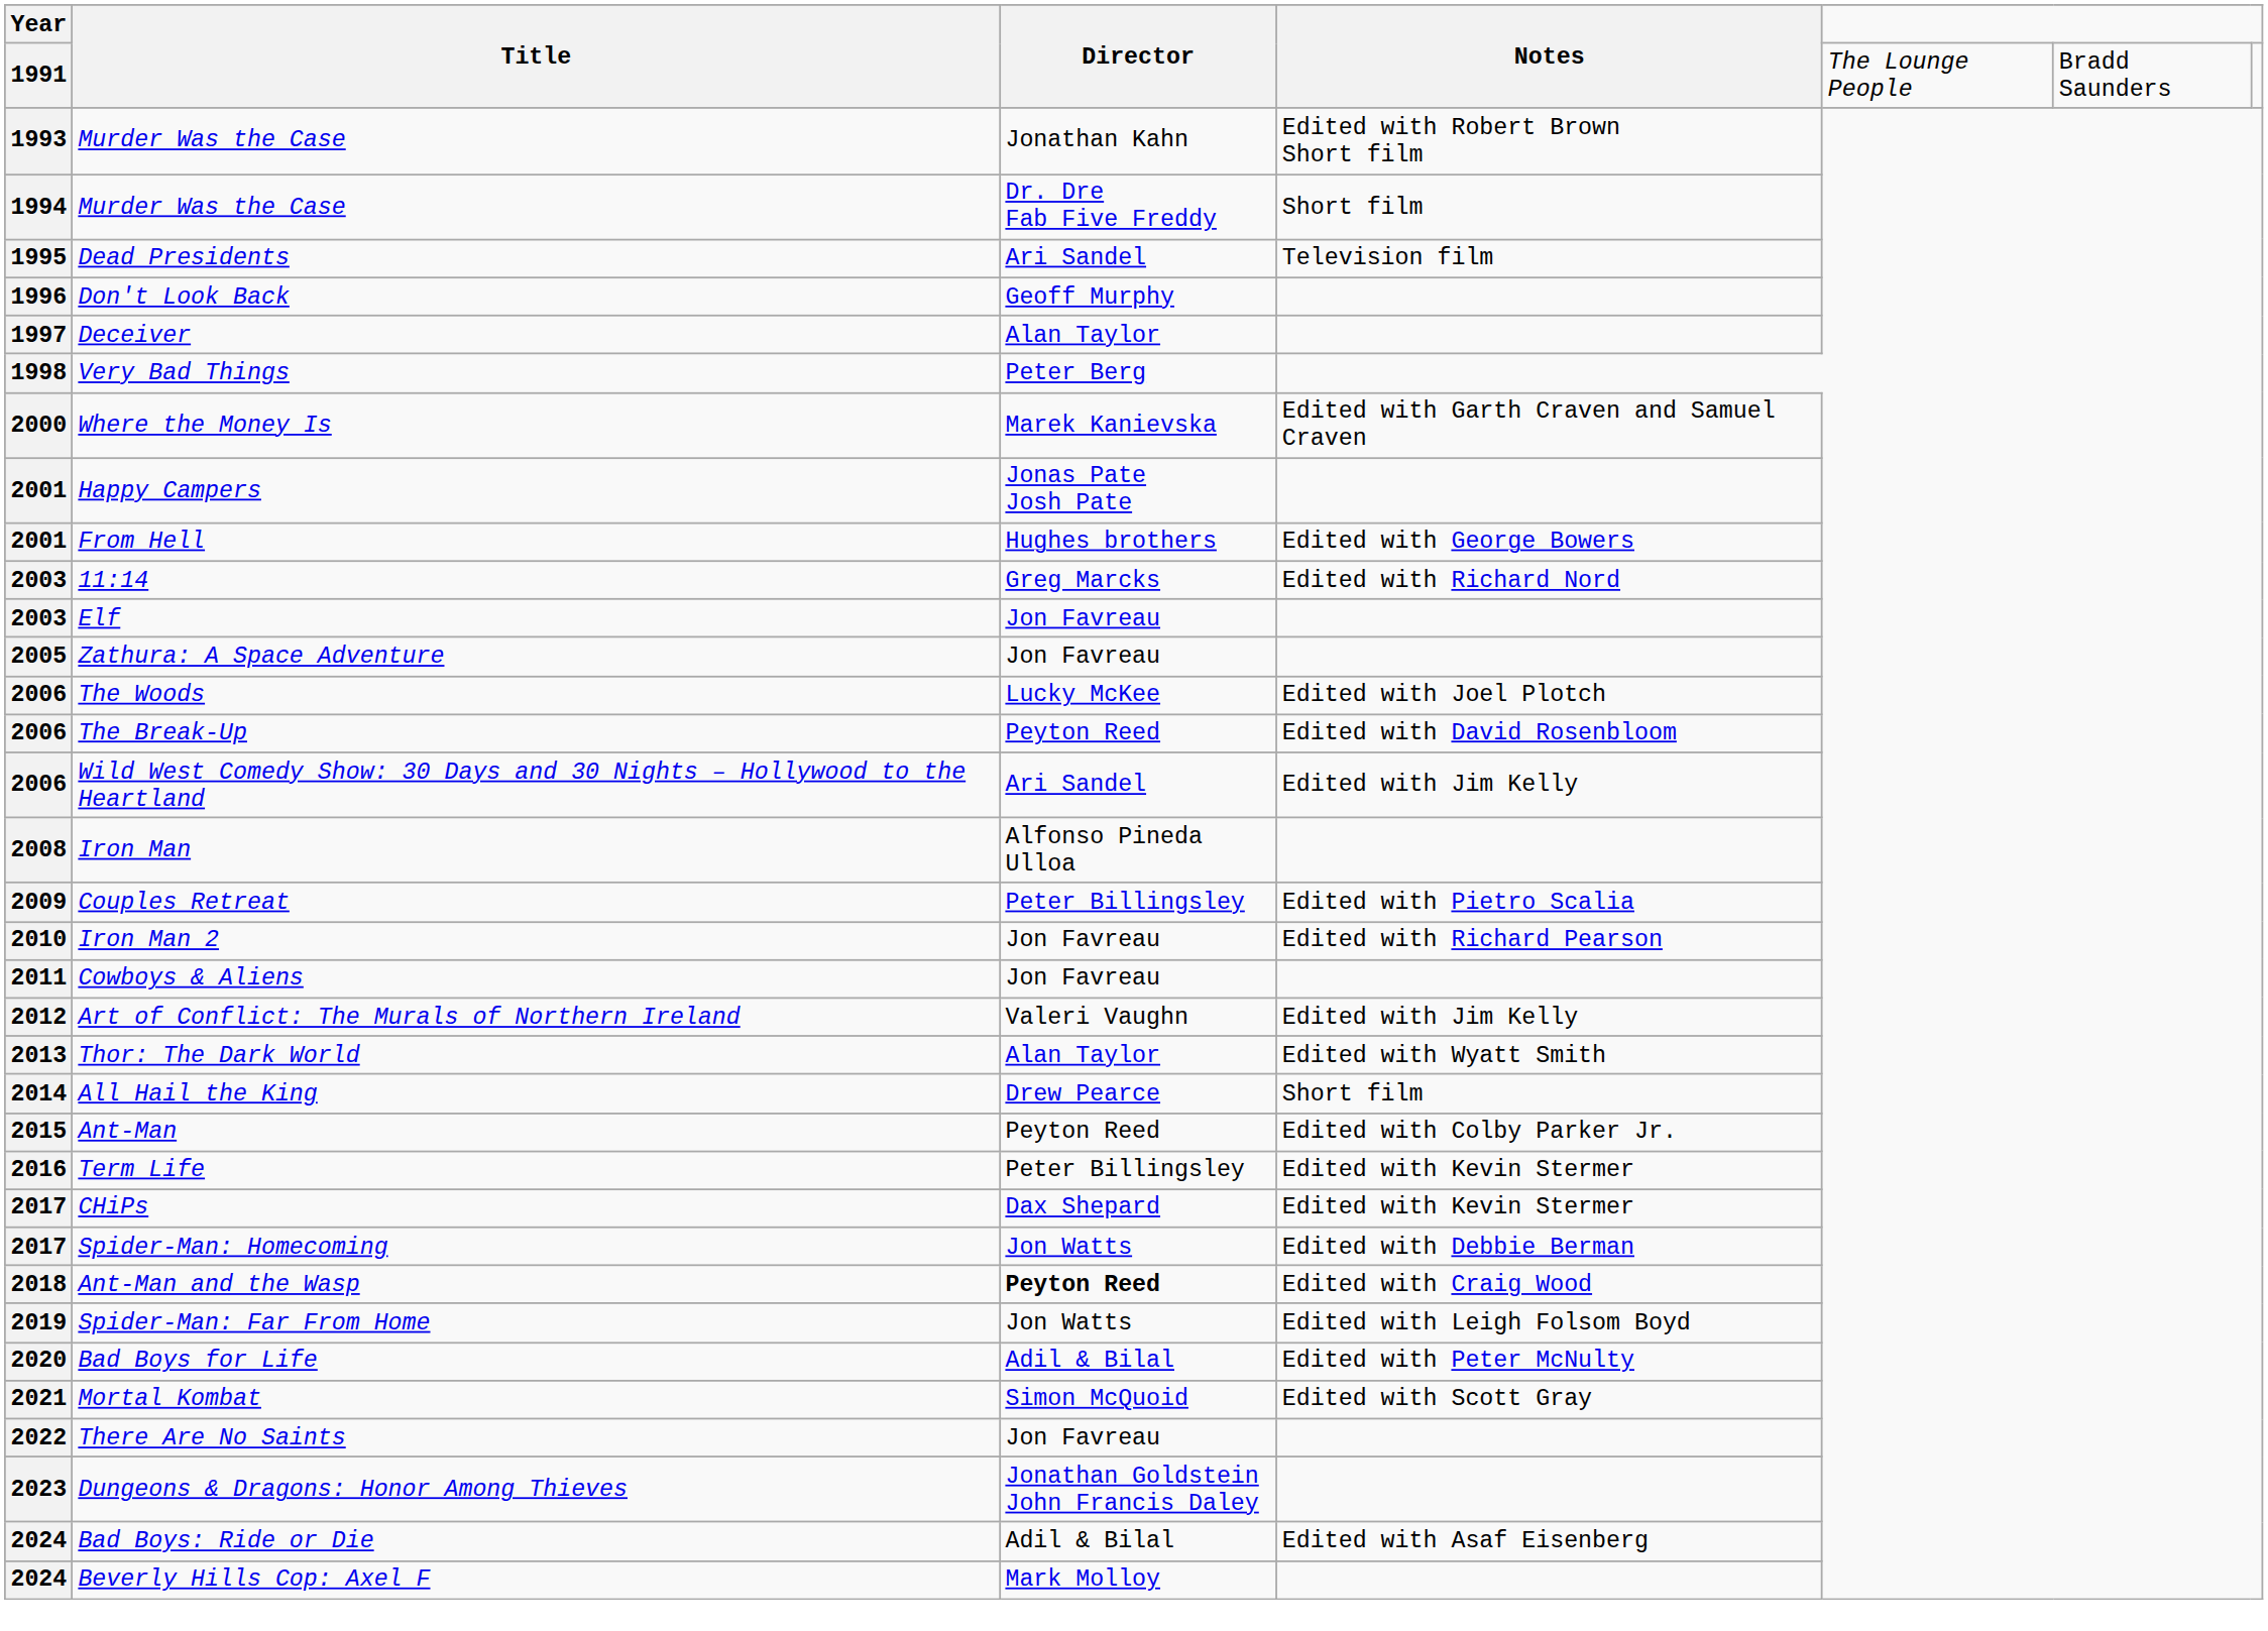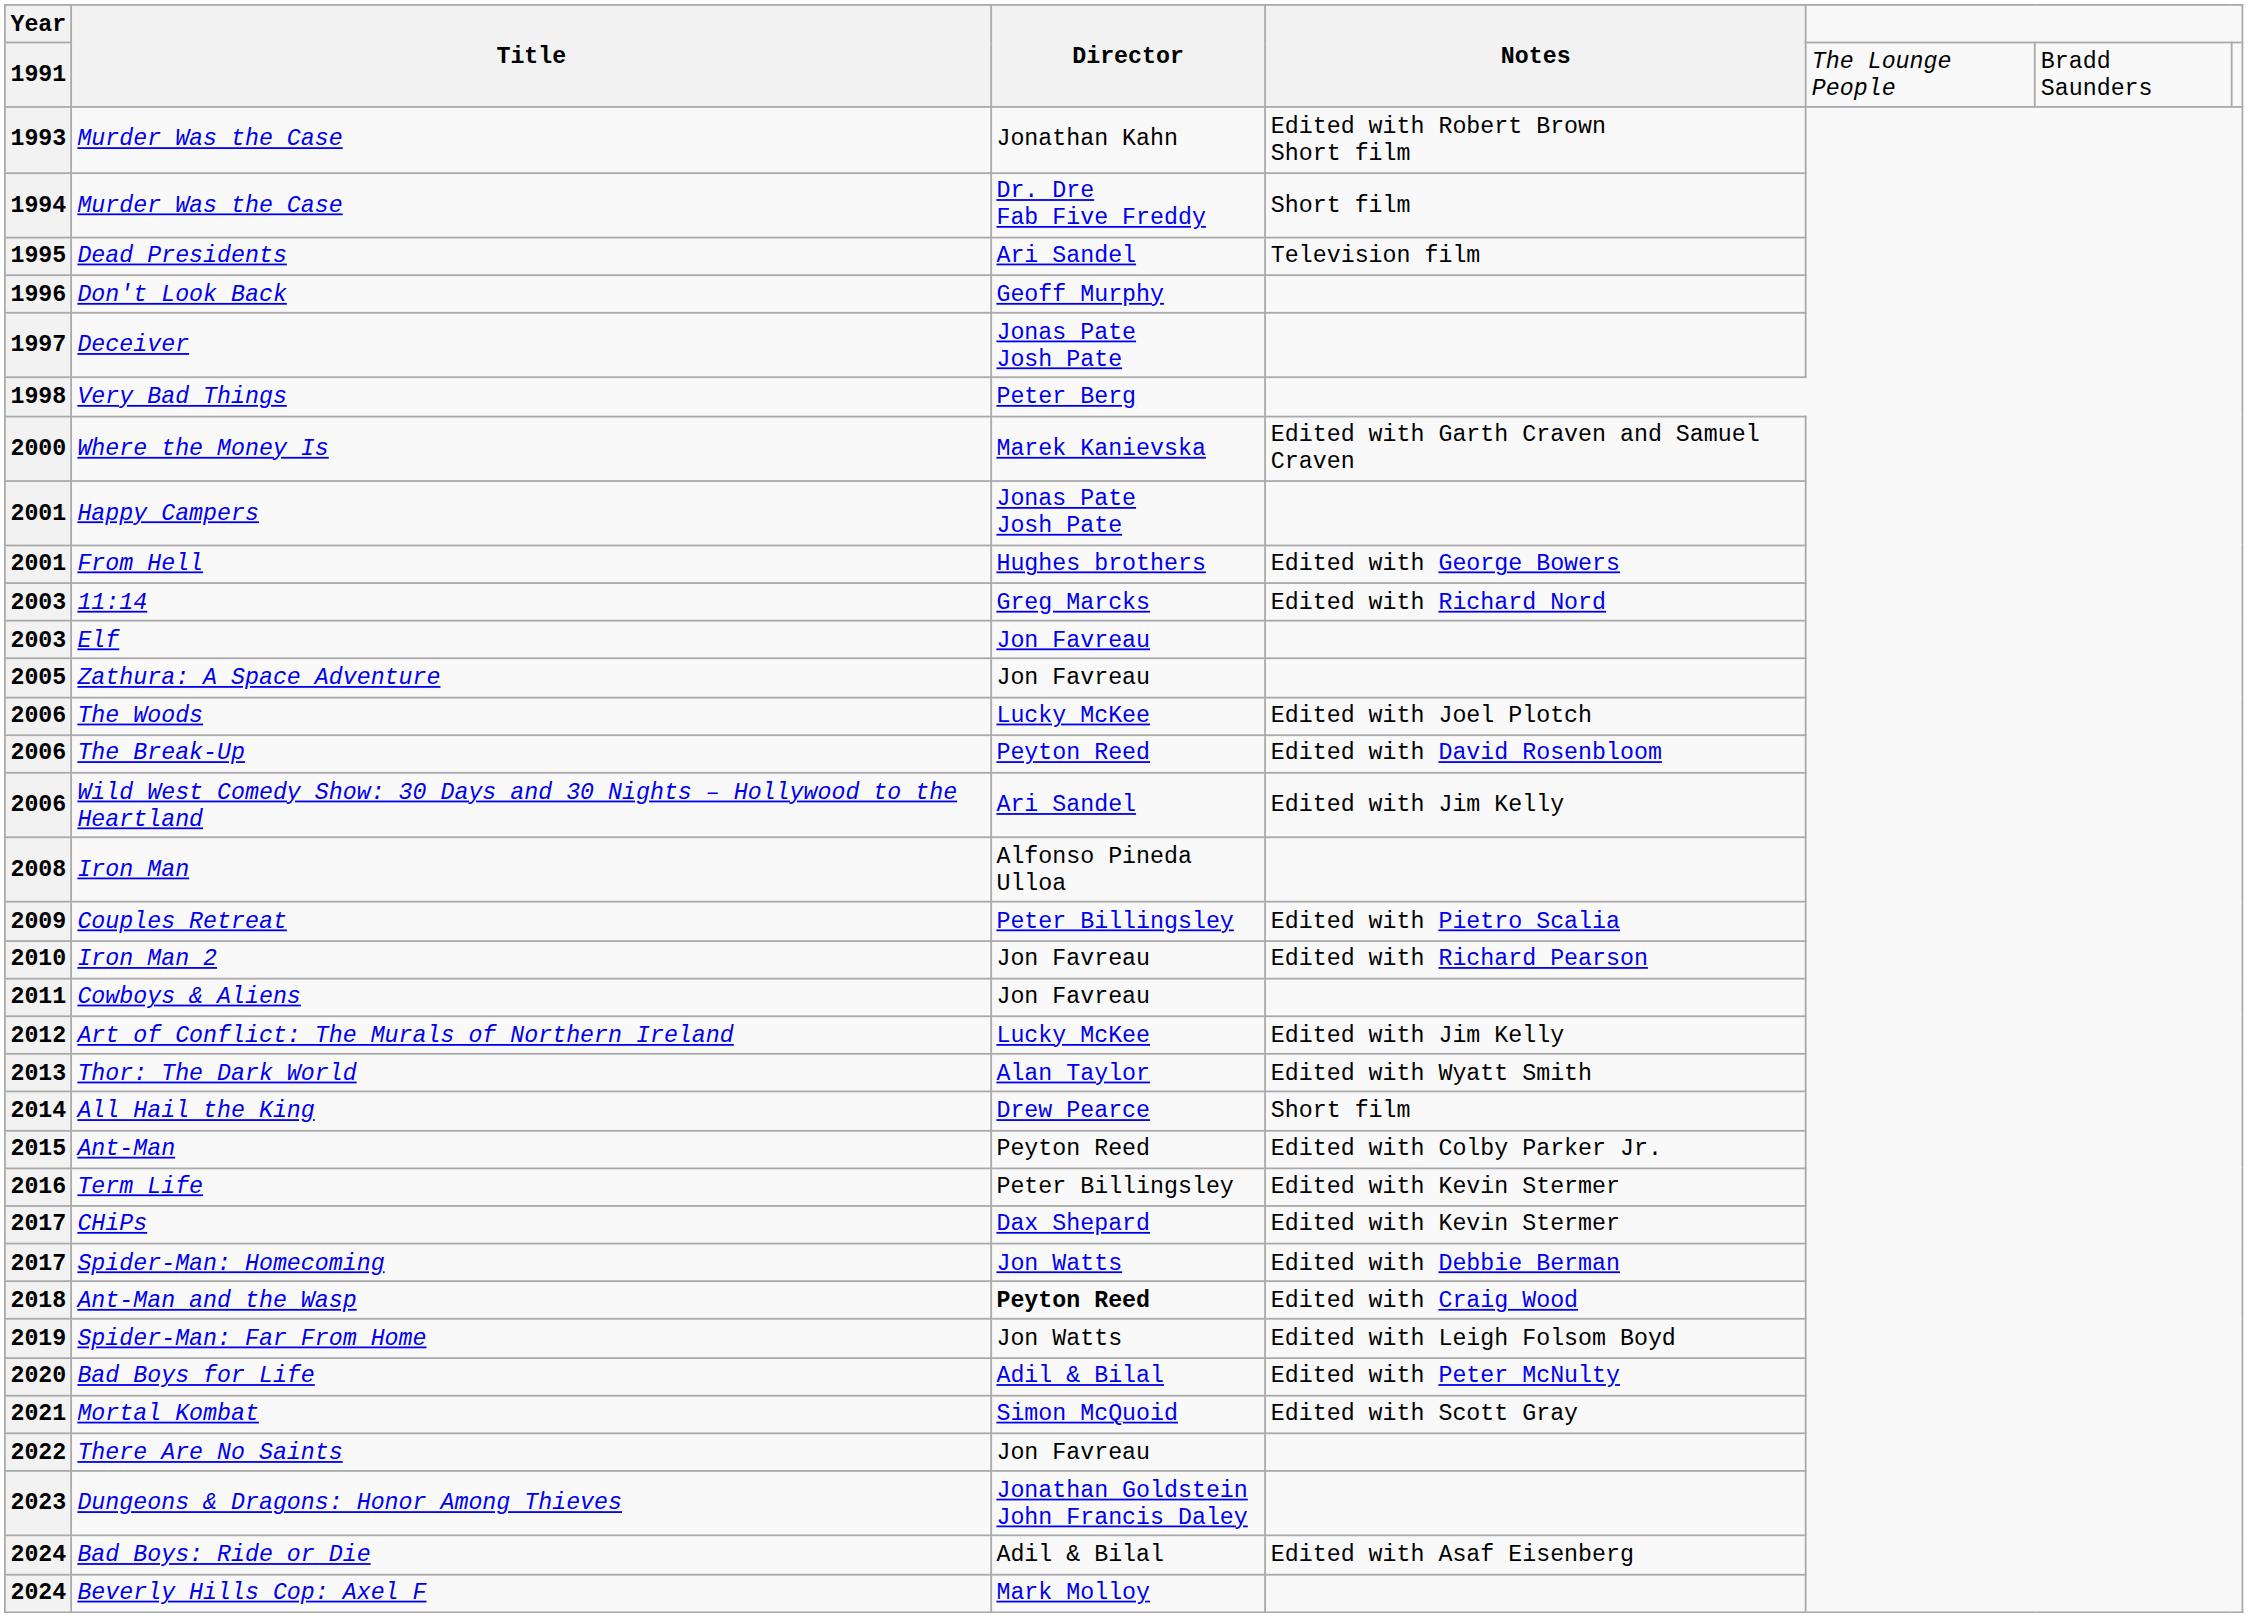Deceiver | Director: Alan Taylor -> Jonas Pate Josh Pate
Art of Conflict: The Murals of Northern Ireland | Director: Valeri Vaughn -> Lucky McKee
